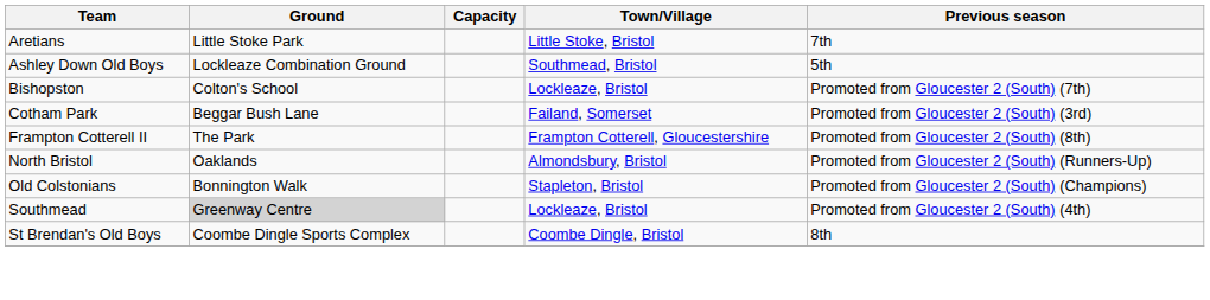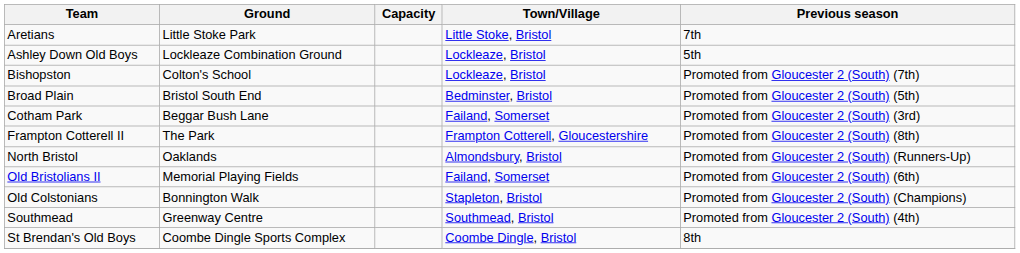Ashley Down Old Boys | Town/Village: Southmead, Bristol -> Lockleaze, Bristol
+ row: Broad Plain | Bristol South End | Bedminster, Bristol | Promoted from Gloucester 2 (South) (5th)
+ row: Old Bristolians II | Memorial Playing Fields | Failand, Somerset | Promoted from Gloucester 2 (South) (6th)
Southmead | Ground: lightgrey background -> no background
Southmead | Town/Village: Lockleaze, Bristol -> Southmead, Bristol
